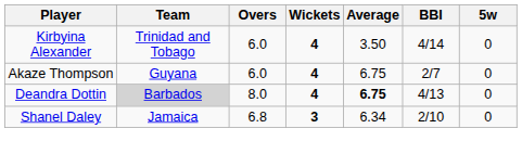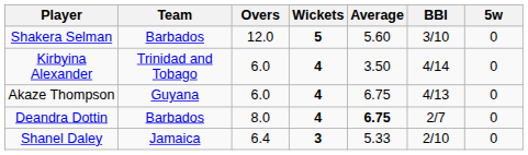+ row: Shakera Selman | Barbados | 12.0 | 5 | 5.60 | 3/10 | 0
Akaze Thompson | BBI: 2/7 -> 4/13
Deandra Dottin | Team: lightgrey background -> no background
Deandra Dottin | BBI: 4/13 -> 2/7
Shanel Daley | Overs: 6.8 -> 6.4
Shanel Daley | Average: 6.34 -> 5.33
